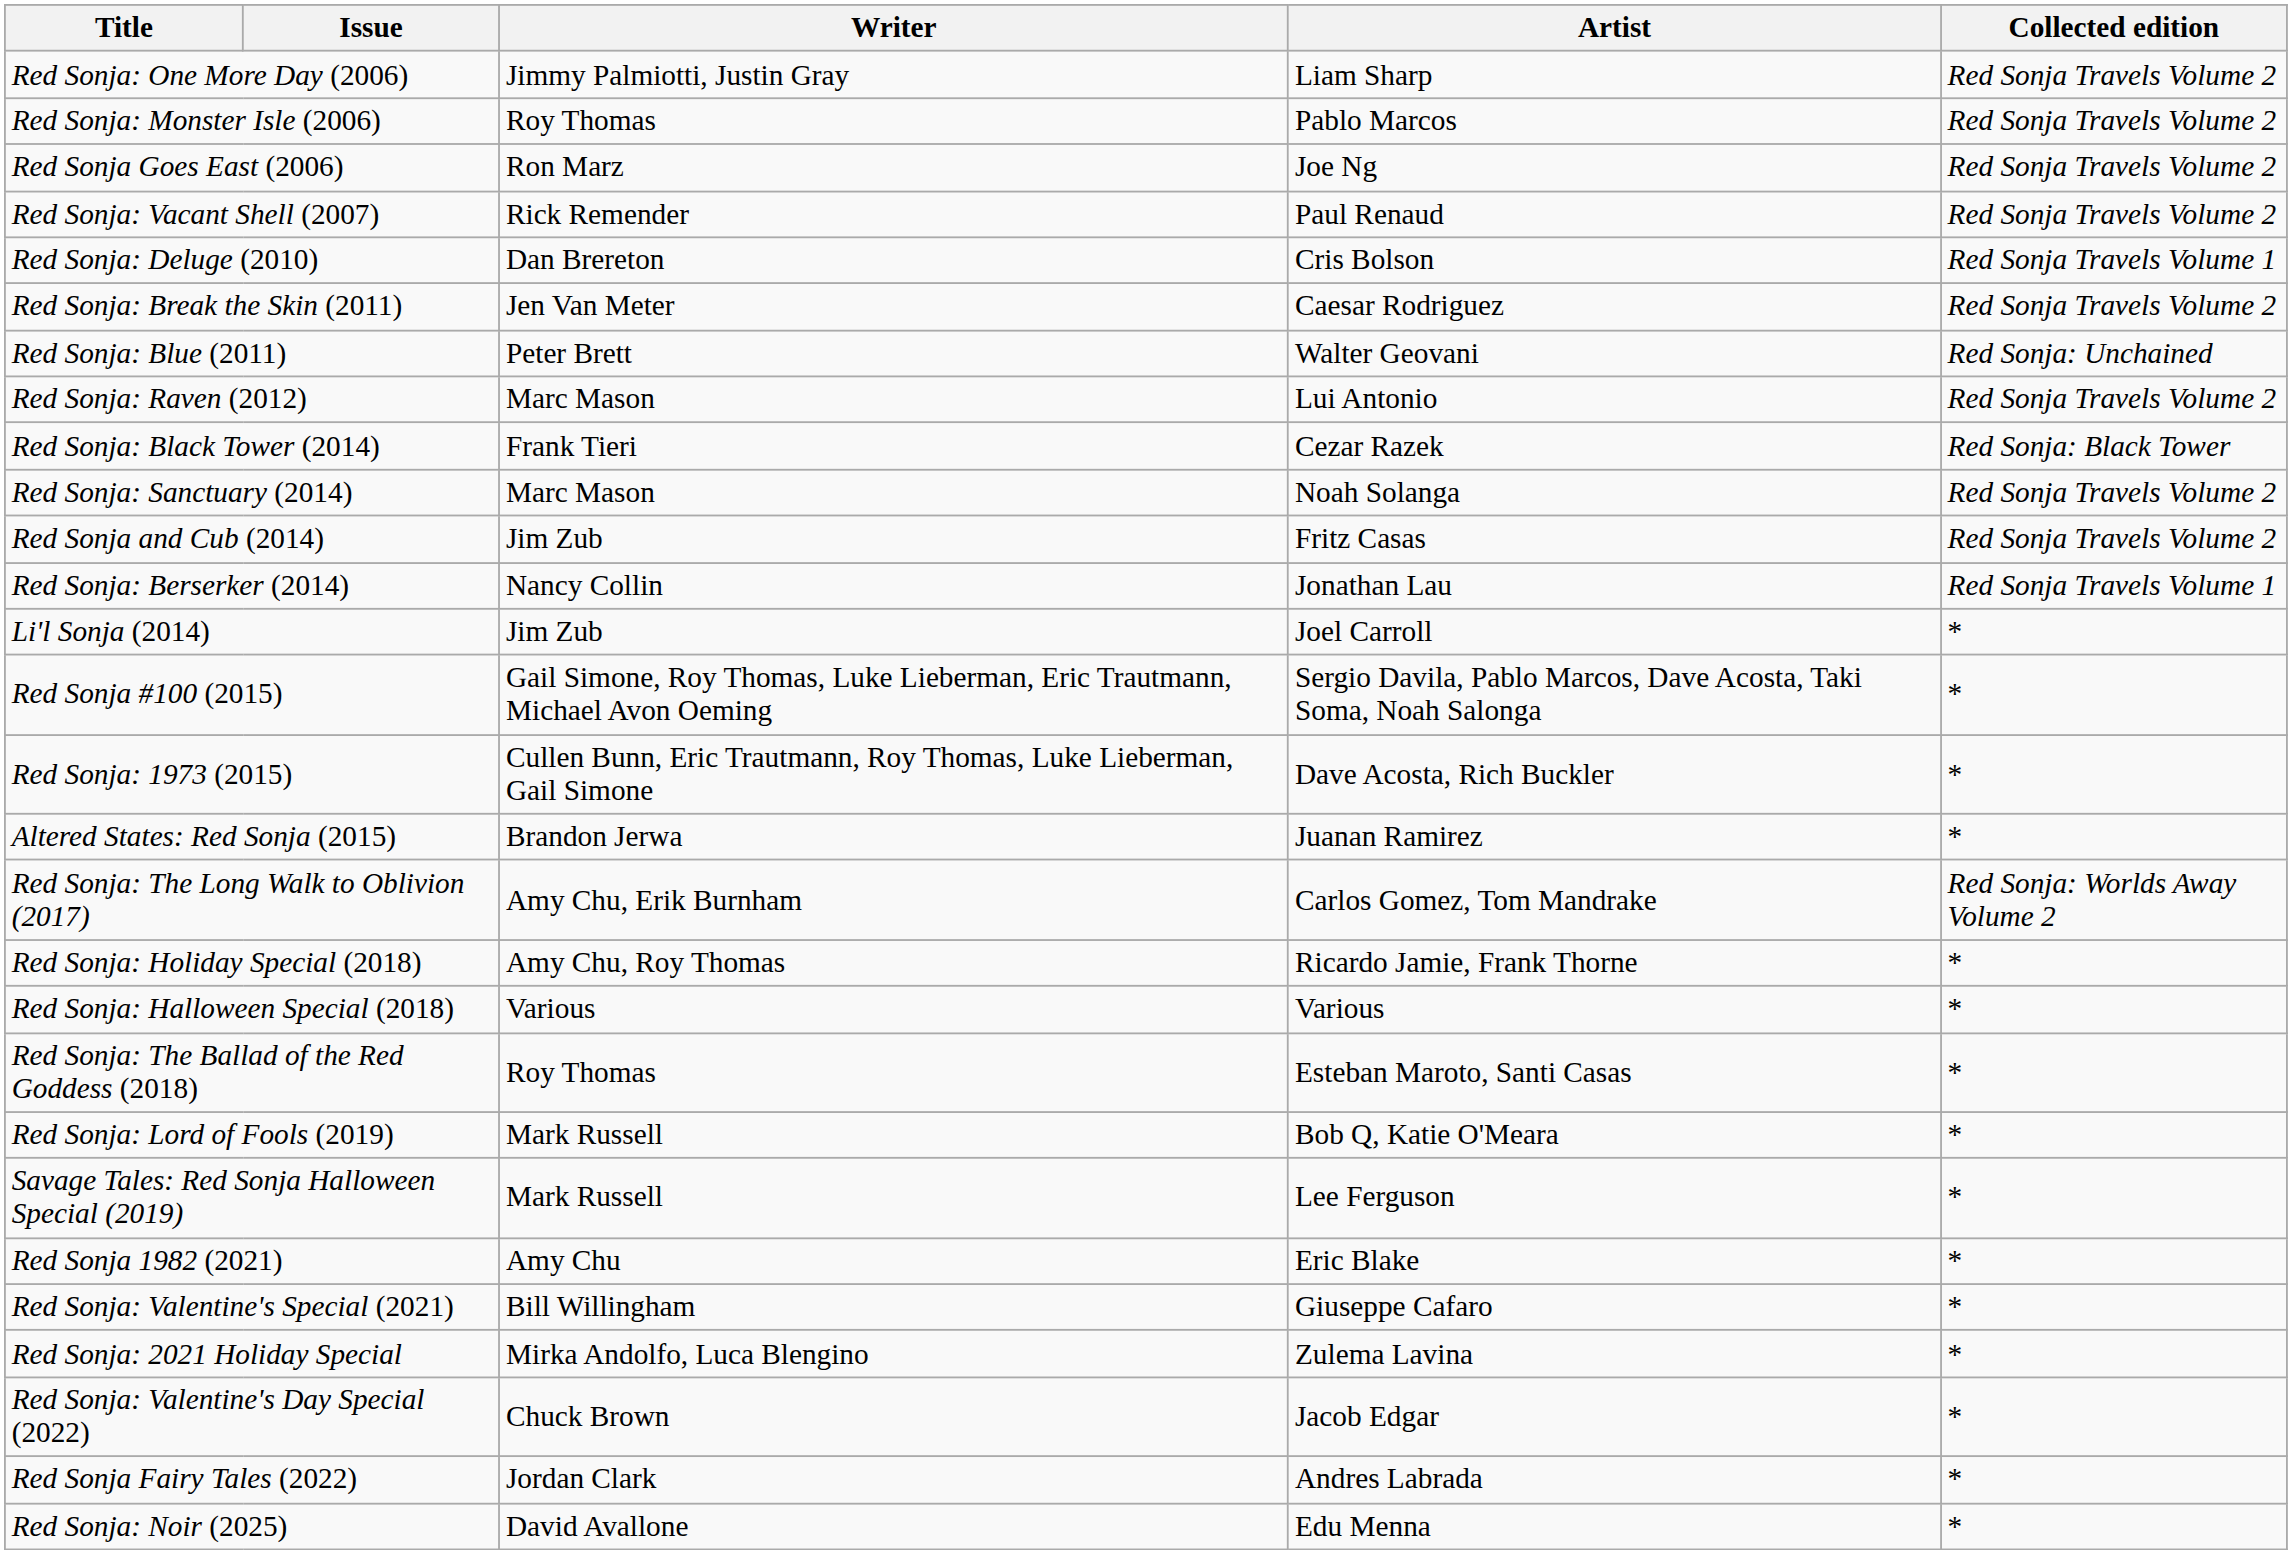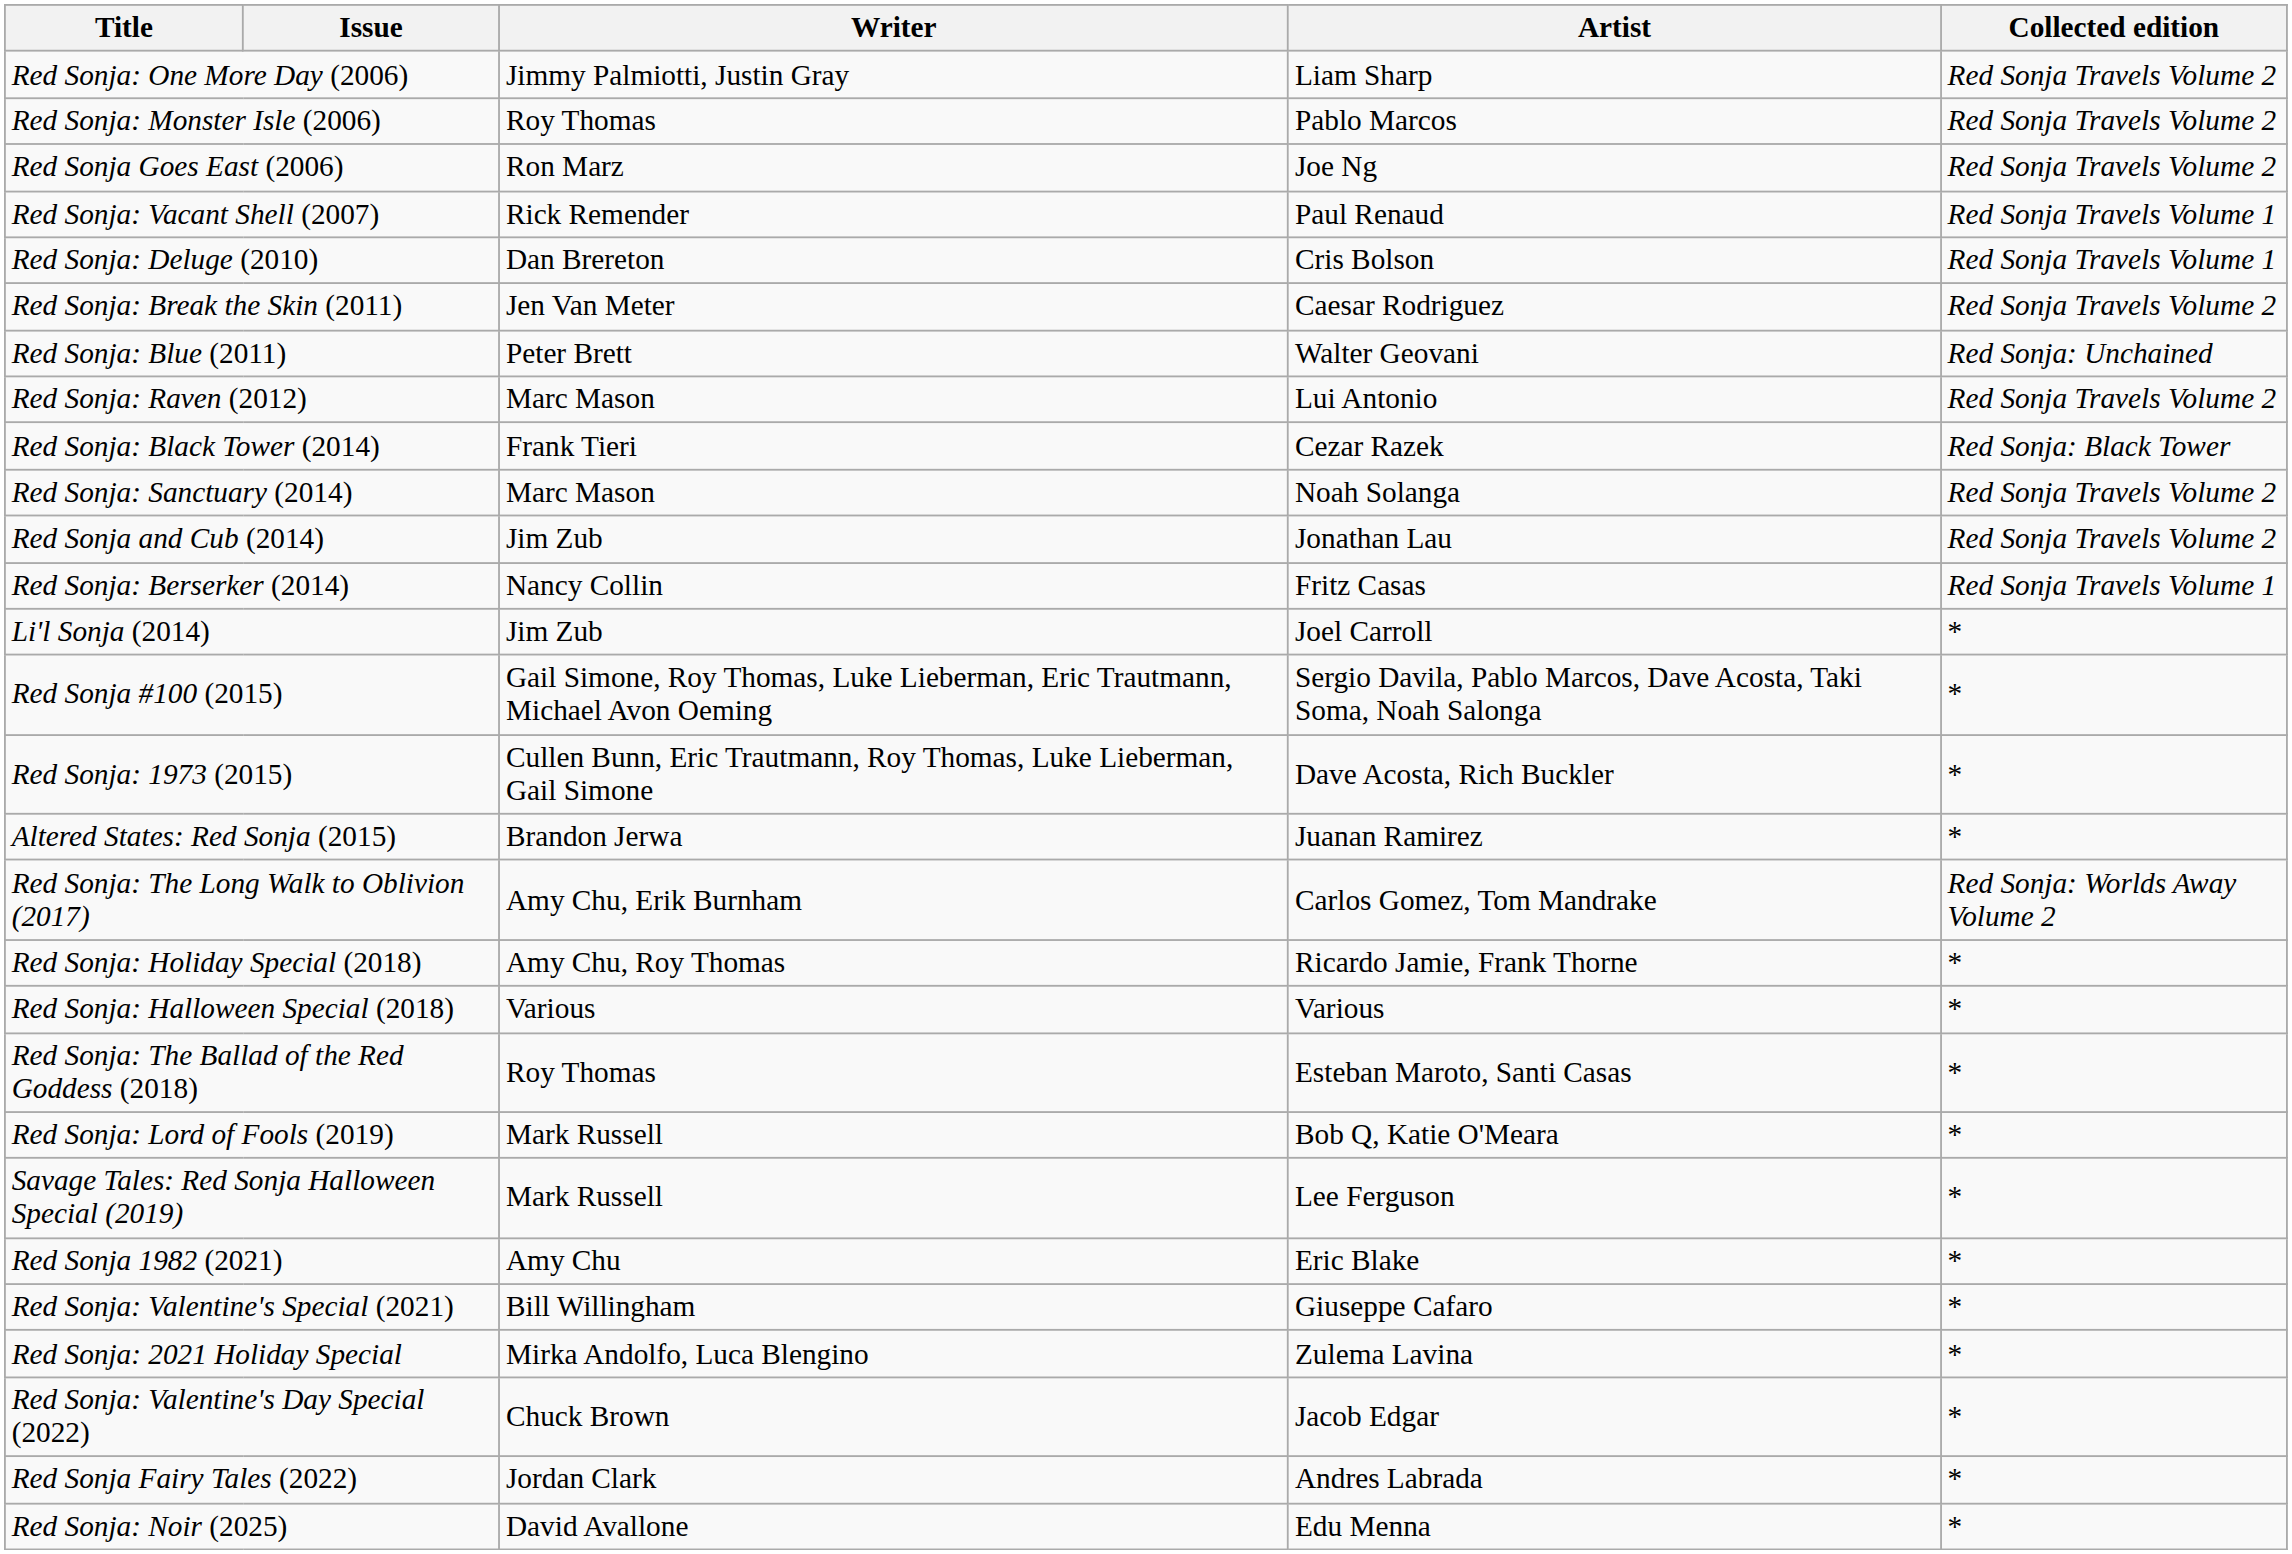Red Sonja: Vacant Shell (2007) | Collected edition: Red Sonja Travels Volume 2 -> Red Sonja Travels Volume 1
Red Sonja and Cub (2014) | Artist: Fritz Casas -> Jonathan Lau
Red Sonja: Berserker (2014) | Artist: Jonathan Lau -> Fritz Casas
